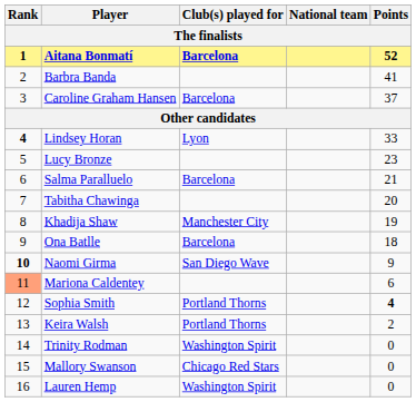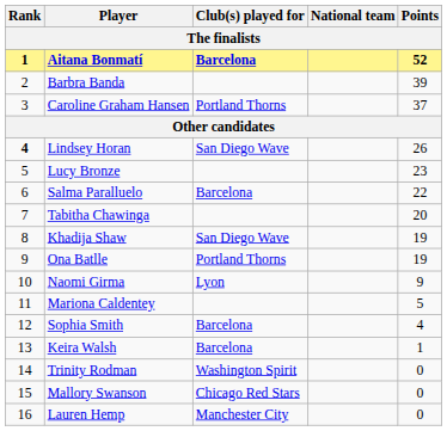Barbra Banda | Points: 41 -> 39
Caroline Graham Hansen | Club(s) played for: Barcelona -> Portland Thorns
Lindsey Horan | Club(s) played for: Lyon -> San Diego Wave
Lindsey Horan | Points: 33 -> 26
Salma Paralluelo | Points: 21 -> 22
Khadija Shaw | Club(s) played for: Manchester City -> San Diego Wave
Ona Batlle | Club(s) played for: Barcelona -> Portland Thorns
Ona Batlle | Points: 18 -> 19
Naomi Girma | Rank: bold -> normal
Naomi Girma | Club(s) played for: San Diego Wave -> Lyon
Mariona Caldentey | Rank: lightsalmon background -> no background
Mariona Caldentey | Points: 6 -> 5
Sophia Smith | Club(s) played for: Portland Thorns -> Barcelona
Sophia Smith | Points: bold -> normal
Keira Walsh | Club(s) played for: Portland Thorns -> Barcelona
Keira Walsh | Points: 2 -> 1
Lauren Hemp | Club(s) played for: Washington Spirit -> Manchester City
